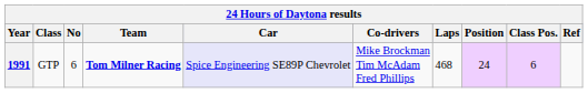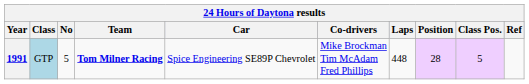1991 | Class: no background -> lightblue background
1991 | No: 6 -> 5
1991 | Car: lavender background -> no background
1991 | Laps: 468 -> 448
1991 | Position: 24 -> 28
1991 | Class Pos.: 6 -> 5
